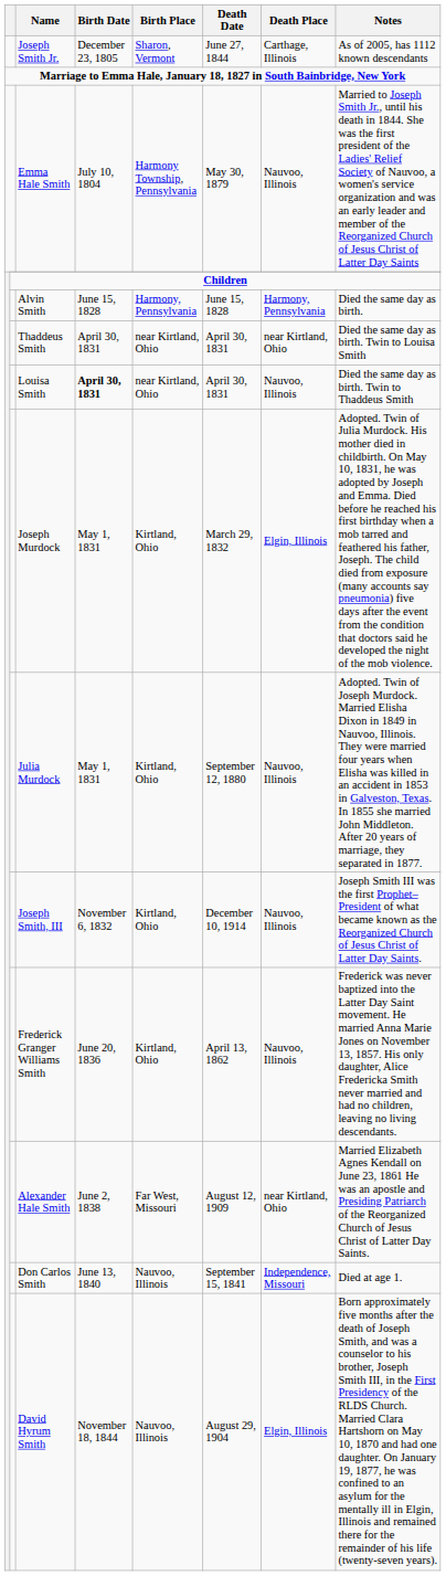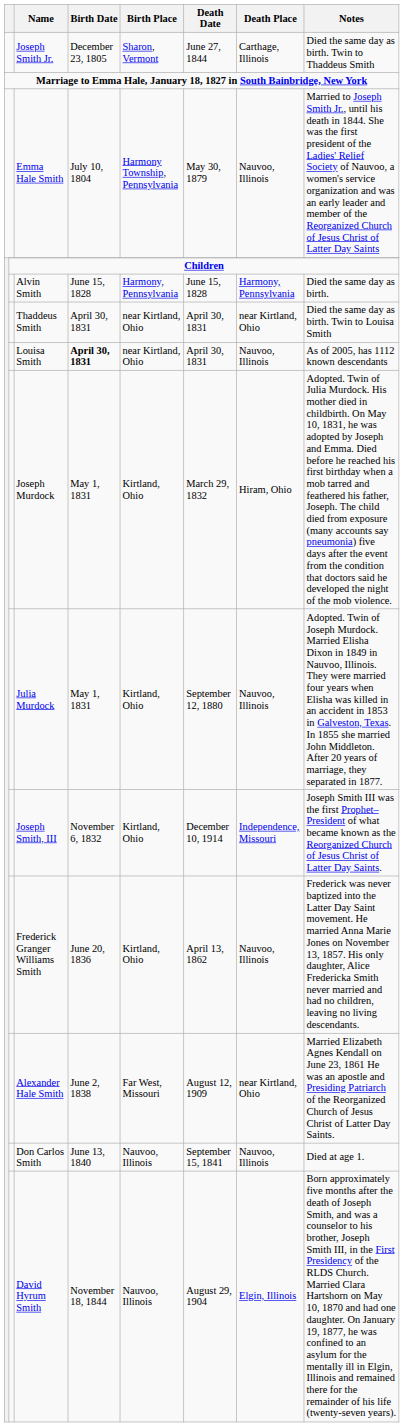Joseph Smith Jr. | Notes: As of 2005, has 1112 known descendants -> Died the same day as birth. Twin to Thaddeus Smith
Louisa Smith | Notes: Died the same day as birth. Twin to Thaddeus Smith -> As of 2005, has 1112 known descendants
Joseph Murdock | Death Place: Elgin, Illinois -> Hiram, Ohio
Joseph Smith, III | Death Place: Nauvoo, Illinois -> Independence, Missouri
Don Carlos Smith | Death Place: Independence, Missouri -> Nauvoo, Illinois
